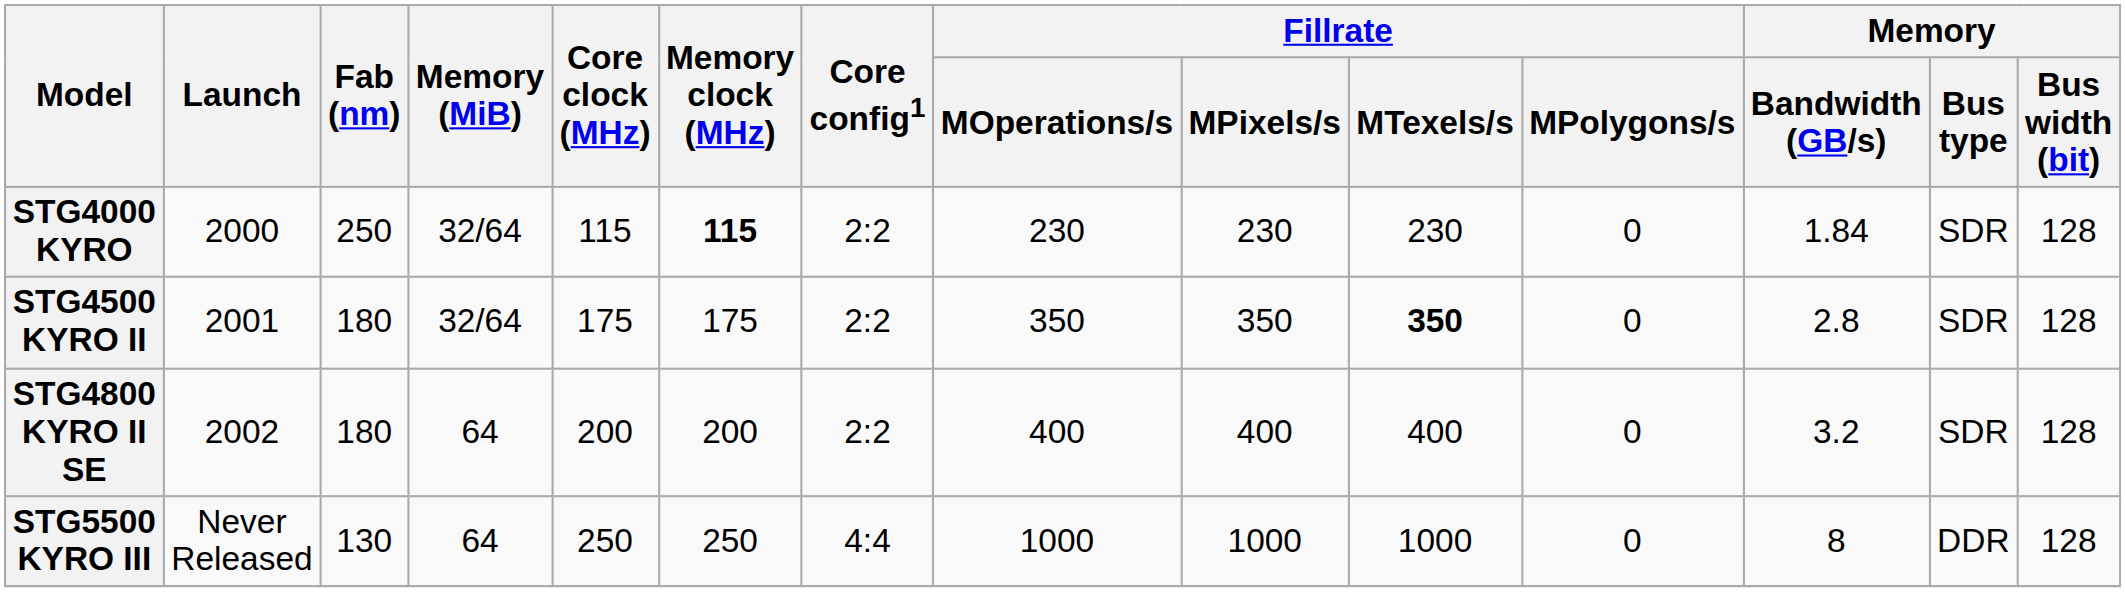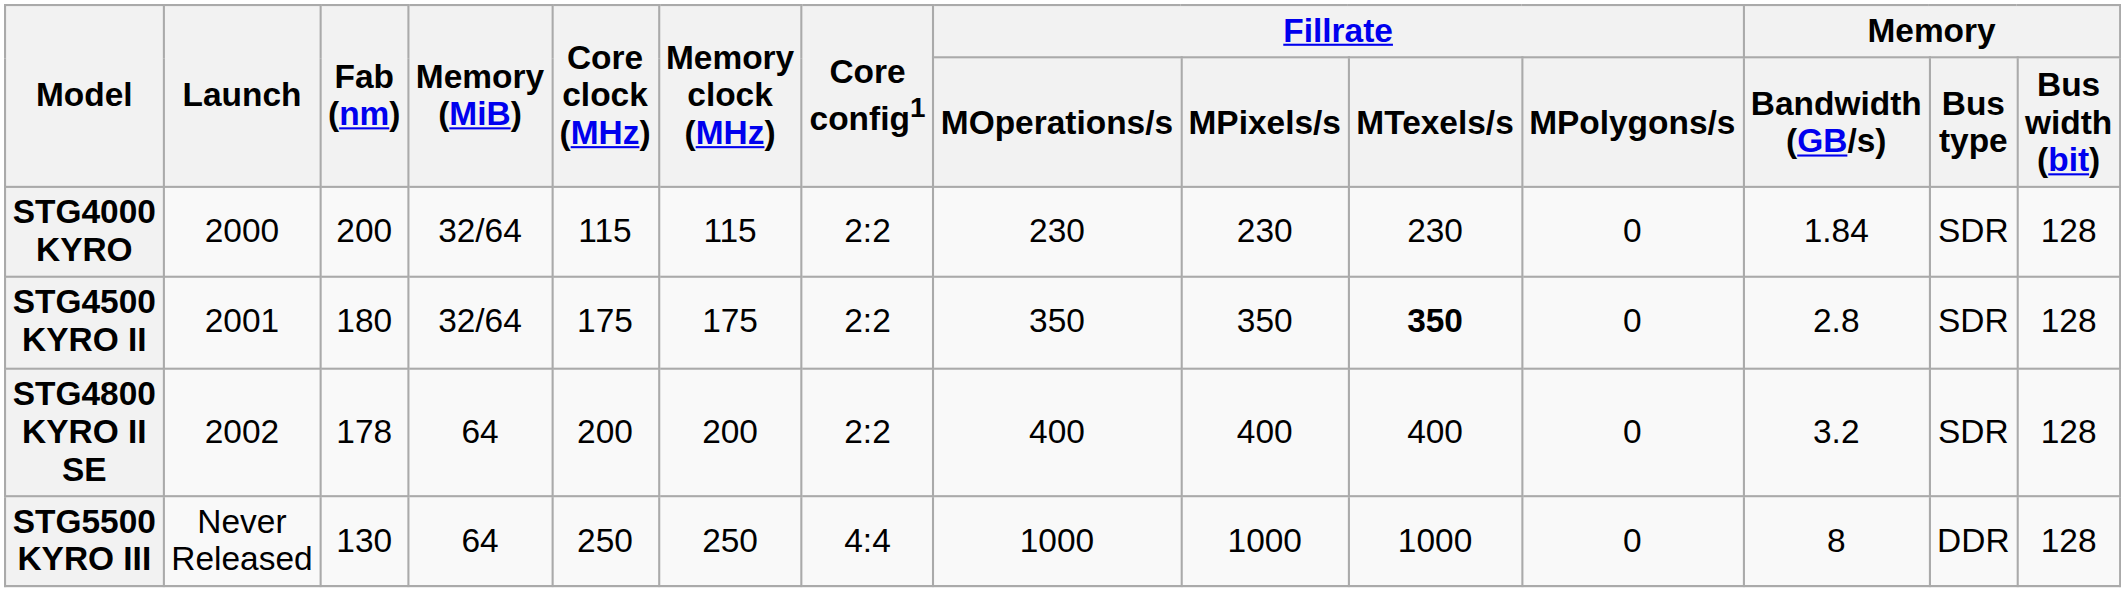STG4000 KYRO | Fab (nm): 250 -> 200
STG4000 KYRO | Memory clock (MHz): bold -> normal
STG4800 KYRO II SE | Fab (nm): 180 -> 178
